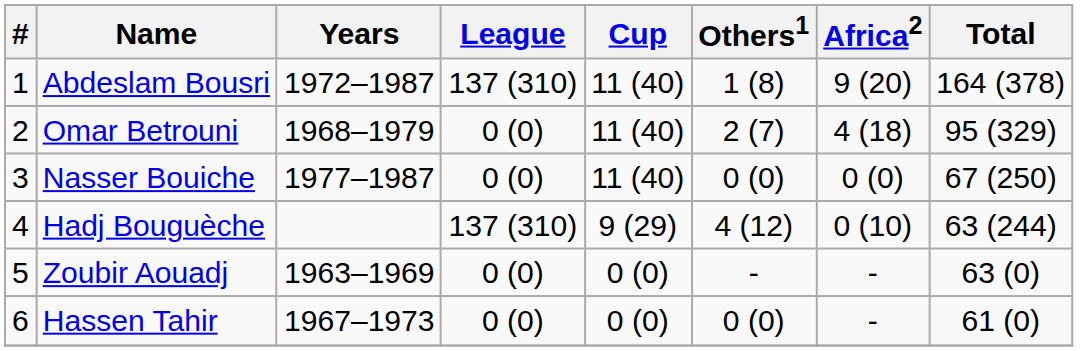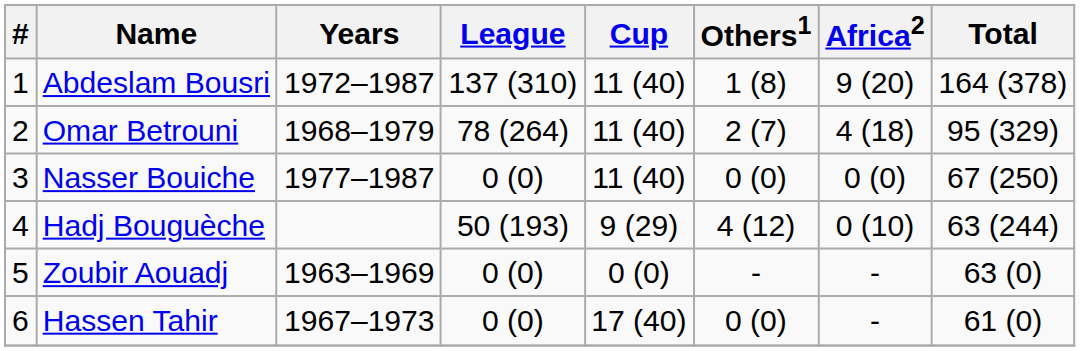Omar Betrouni | League: 0 (0) -> 78 (264)
Hadj Bouguèche | League: 137 (310) -> 50 (193)
Hassen Tahir | Cup: 0 (0) -> 17 (40)
